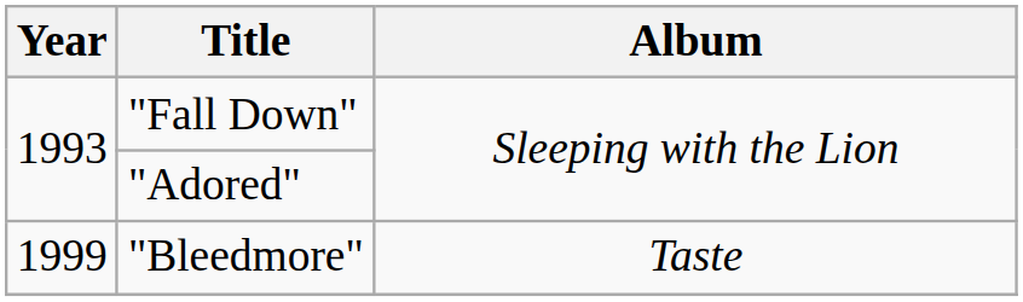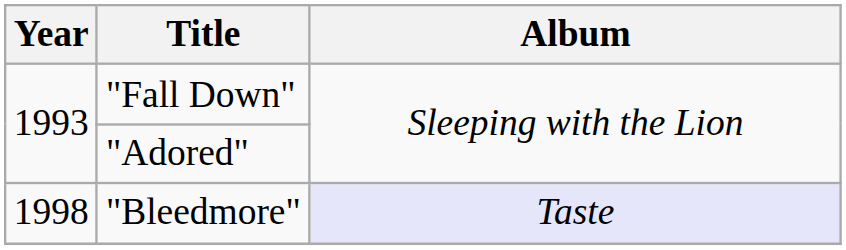"Bleedmore" | Year: 1999 -> 1998
"Bleedmore" | Album: no background -> lavender background
